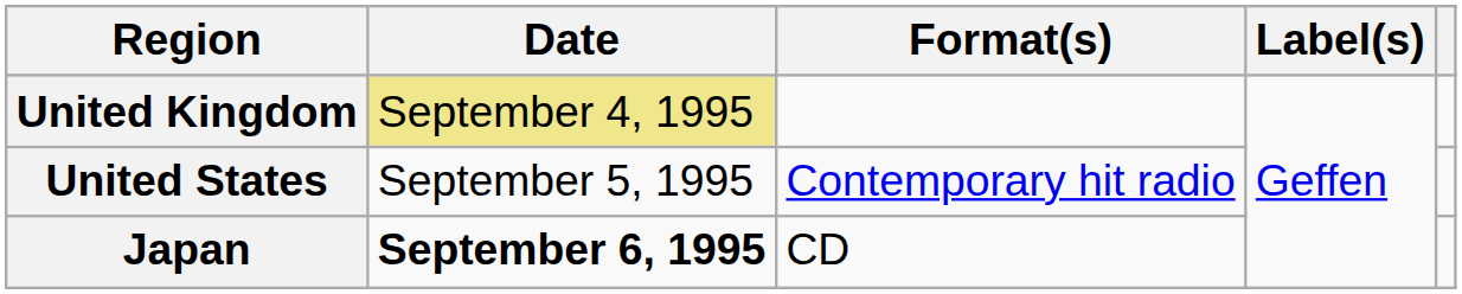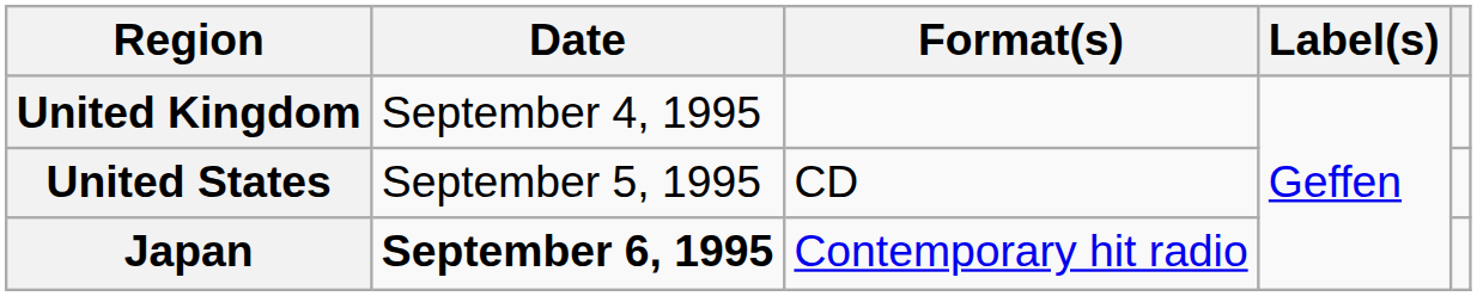United Kingdom | Date: khaki background -> no background
United States | Format(s): Contemporary hit radio -> CD
Japan | Format(s): CD -> Contemporary hit radio
